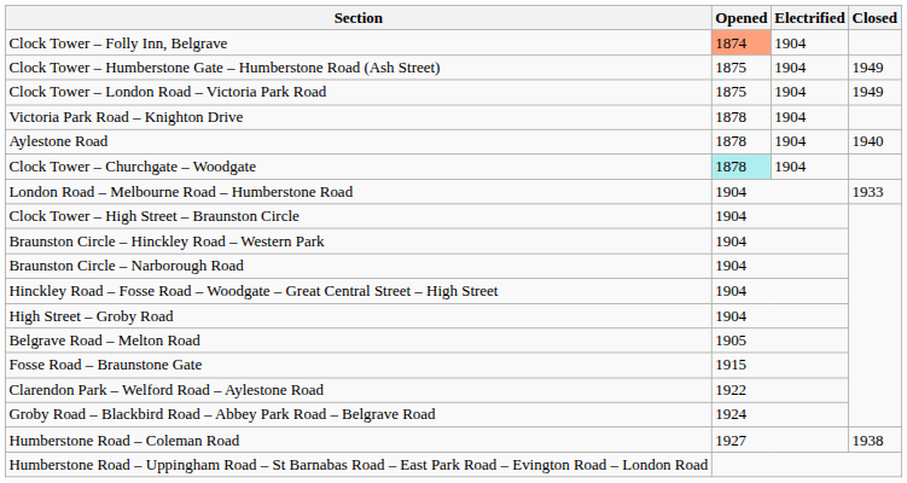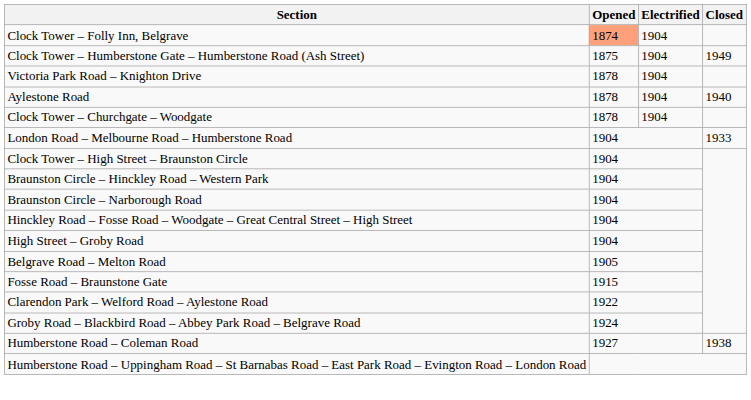- row: Clock Tower – London Road – Victoria Park Road | 1875 | 1904 | 1949
Clock Tower – Churchgate – Woodgate | Opened: paleturquoise background -> no background
